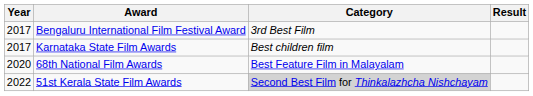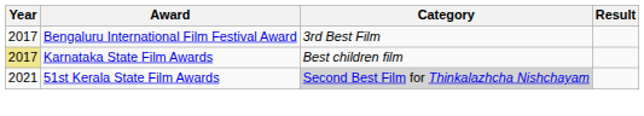Karnataka State Film Awards | Year: no background -> khaki background
- row: 2020 | 68th National Film Awards | Best Feature Film in Malayalam
51st Kerala State Film Awards | Year: 2022 -> 2021
